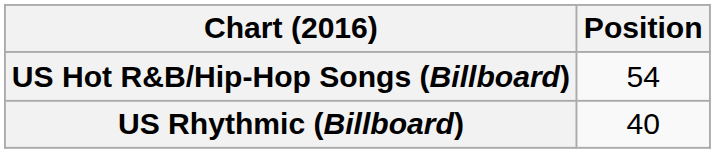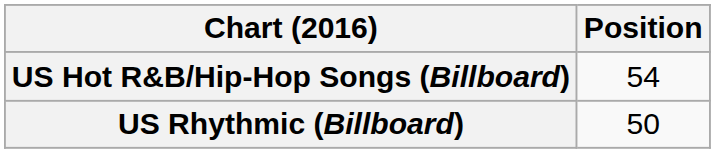US Rhythmic (Billboard) | Position: 40 -> 50
